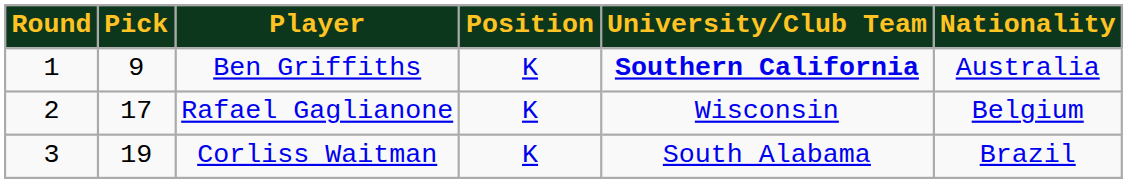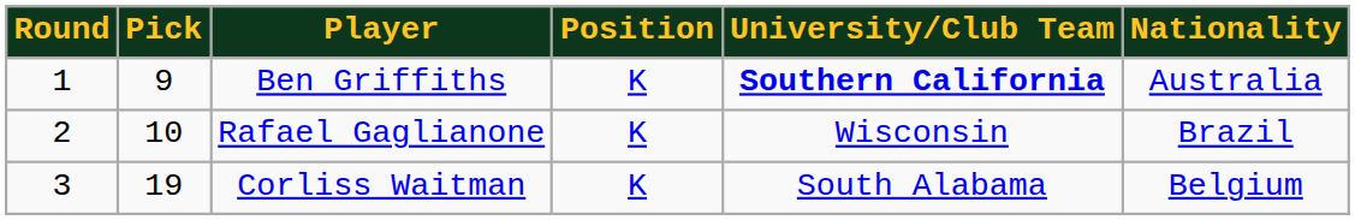Rafael Gaglianone | Pick: 17 -> 10
Rafael Gaglianone | Nationality: Belgium -> Brazil
Corliss Waitman | Nationality: Brazil -> Belgium
